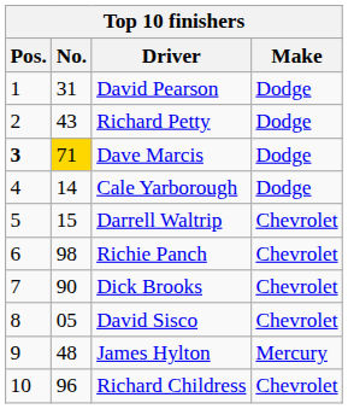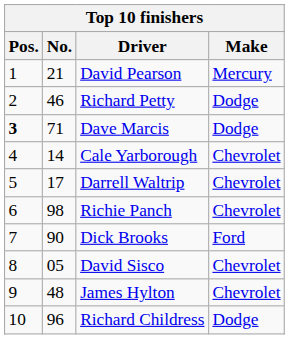David Pearson | No.: 31 -> 21
David Pearson | Make: Dodge -> Mercury
Richard Petty | No.: 43 -> 46
Dave Marcis | No.: gold background -> no background
Cale Yarborough | Make: Dodge -> Chevrolet
Darrell Waltrip | No.: 15 -> 17
Dick Brooks | Make: Chevrolet -> Ford
James Hylton | Make: Mercury -> Chevrolet
Richard Childress | Make: Chevrolet -> Dodge
